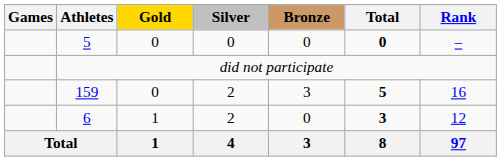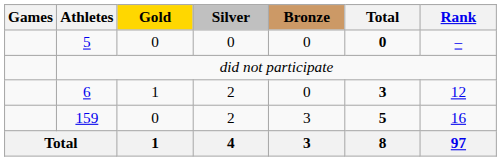rows swapped: 6 <-> 159
